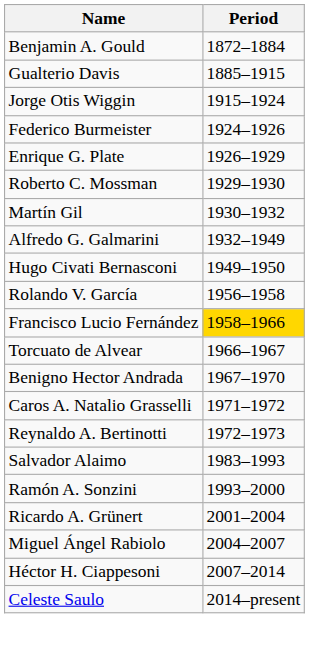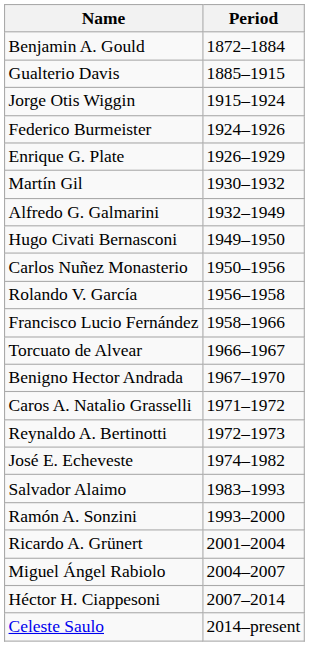- row: Roberto C. Mossman | 1929–1930
+ row: Carlos Nuñez Monasterio | 1950–1956
Francisco Lucio Fernández | Period: gold background -> no background
+ row: José E. Echeveste | 1974–1982
